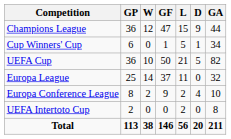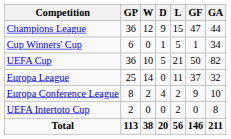columns swapped: D <-> GF
